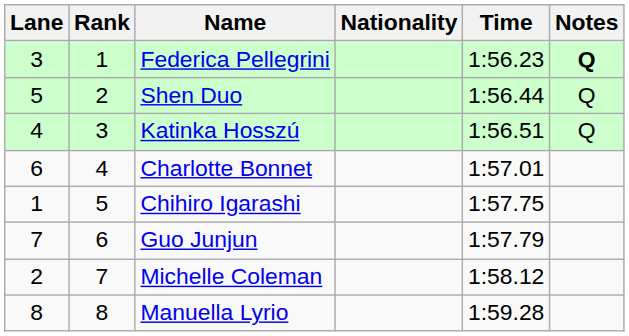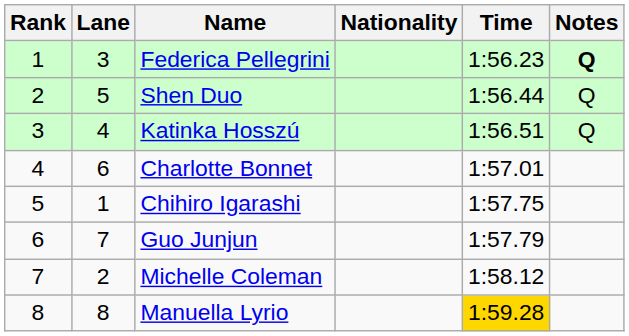columns swapped: Rank <-> Lane
Manuella Lyrio | Time: no background -> gold background
